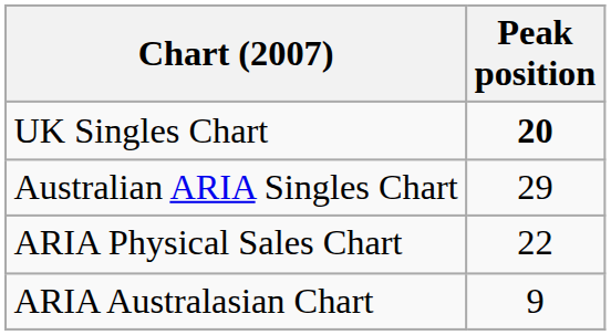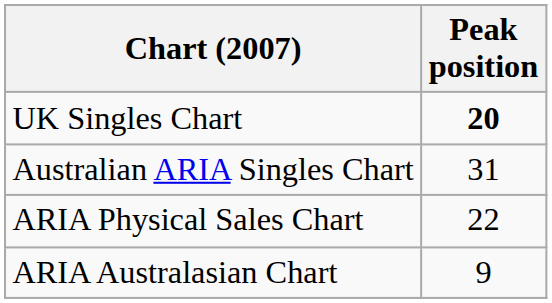Australian ARIA Singles Chart | Peak position: 29 -> 31
